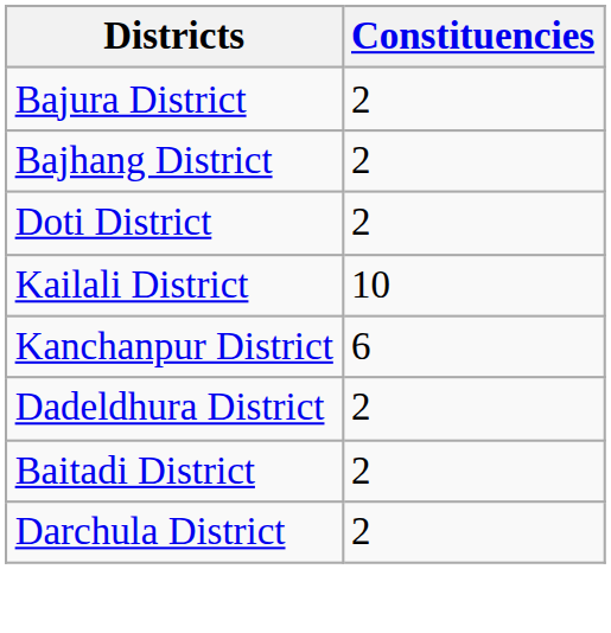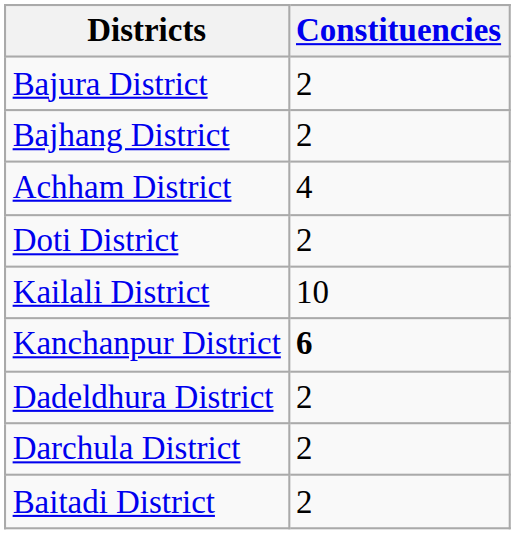+ row: Achham District | 4
Kanchanpur District | Constituencies: normal -> bold
rows swapped: Baitadi District <-> Darchula District
